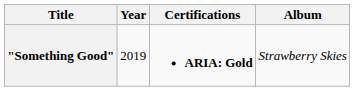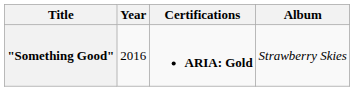"Something Good" | Year: 2019 -> 2016
